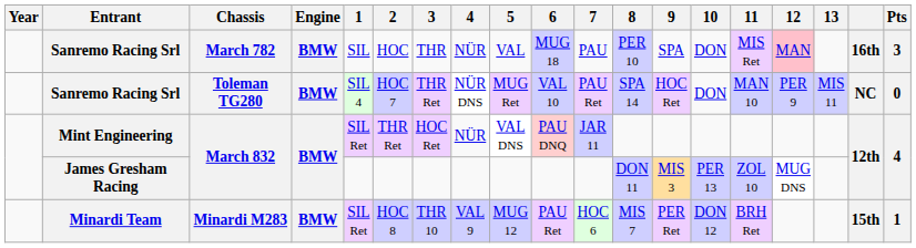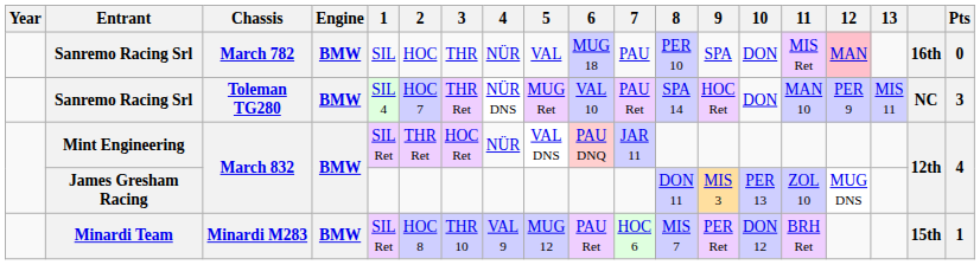Sanremo Racing Srl / March 782 | Pts: 3 -> 0
Sanremo Racing Srl / Toleman TG280 | Pts: 0 -> 3
